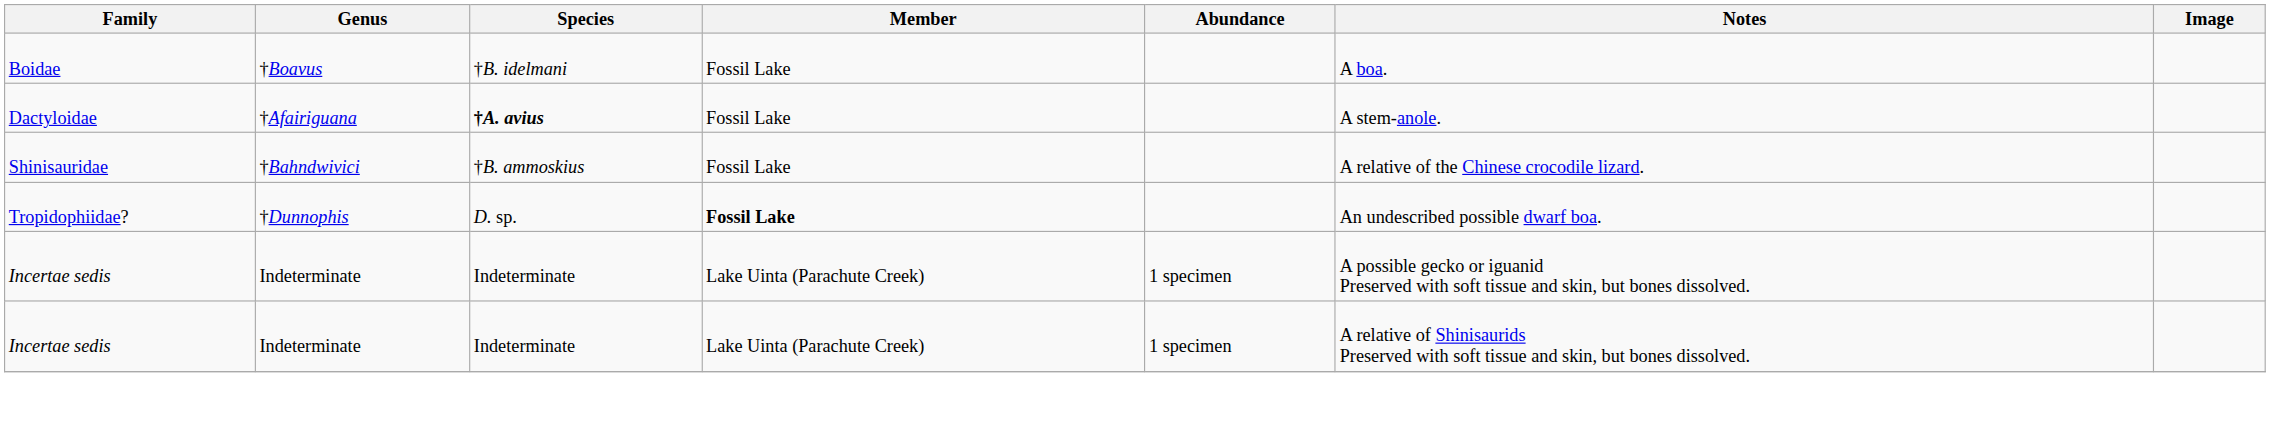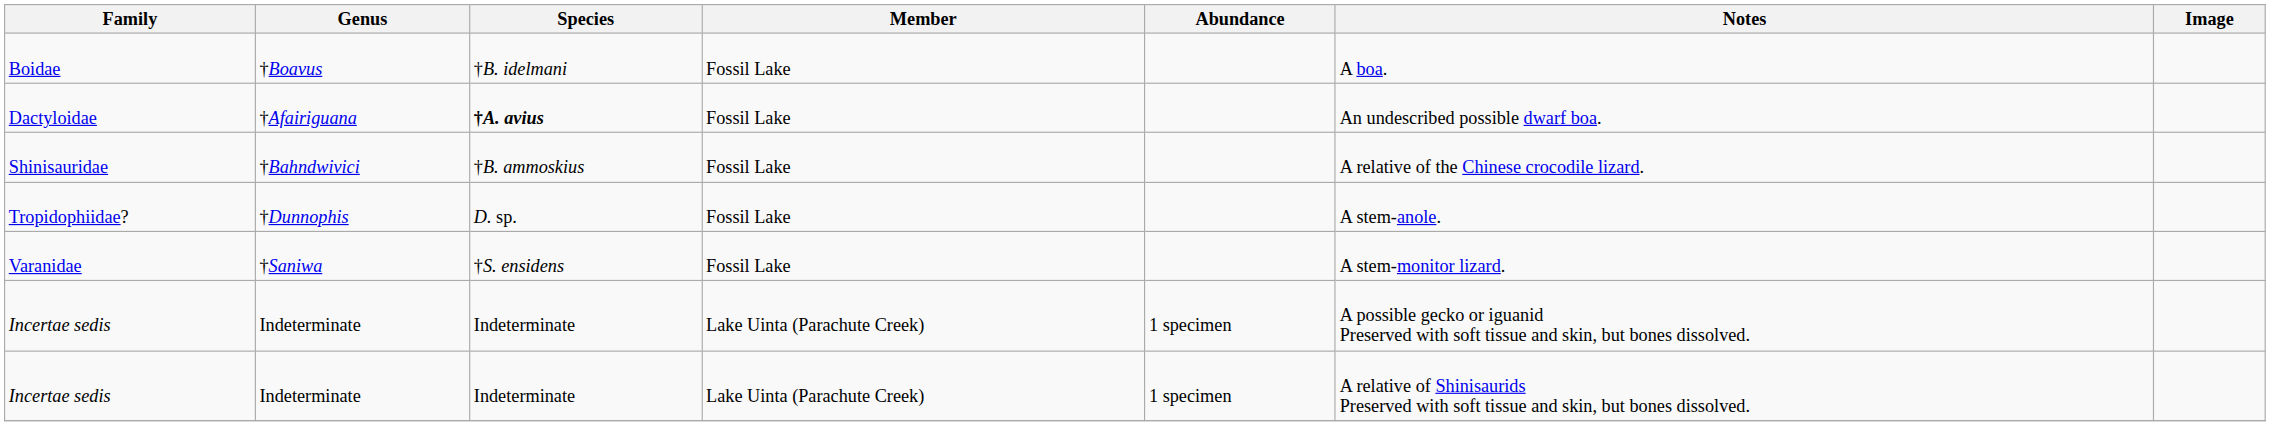Dactyloidae | Notes: A stem-anole. -> An undescribed possible dwarf boa.
Tropidophiidae? | Member: bold -> normal
Tropidophiidae? | Notes: An undescribed possible dwarf boa. -> A stem-anole.
+ row: Varanidae | †Saniwa | †S. ensidens | Fossil Lake | A stem-monitor lizard.
